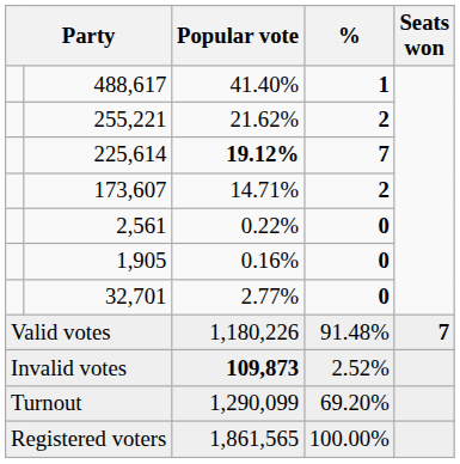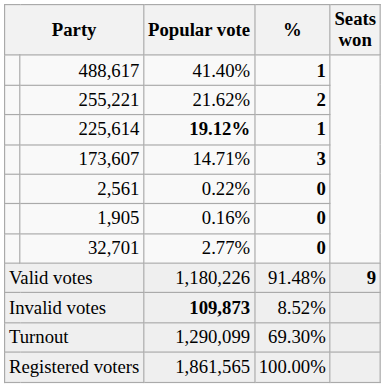225,614 | %: 7 -> 1
173,607 | %: 2 -> 3
Valid votes | Seats won: 7 -> 9
Invalid votes | %: 2.52% -> 8.52%
Turnout | %: 69.20% -> 69.30%
